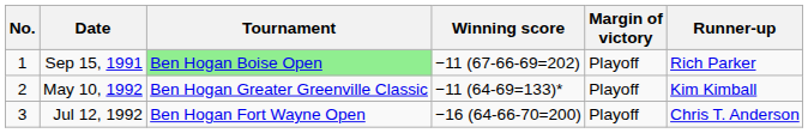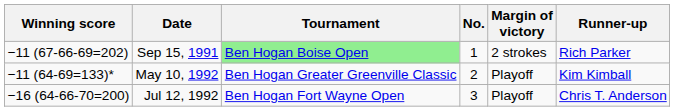columns swapped: No. <-> Winning score
Sep 15, 1991 | Margin of victory: Playoff -> 2 strokes
